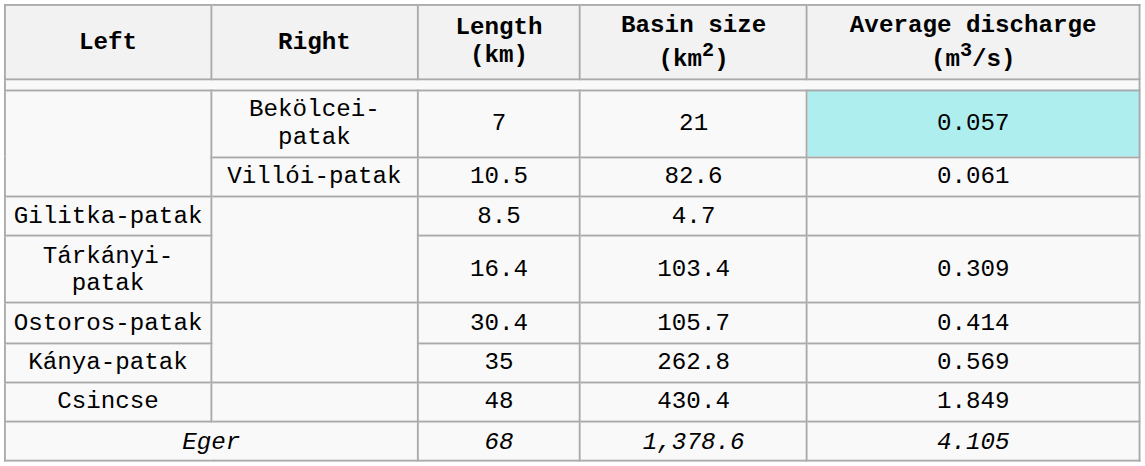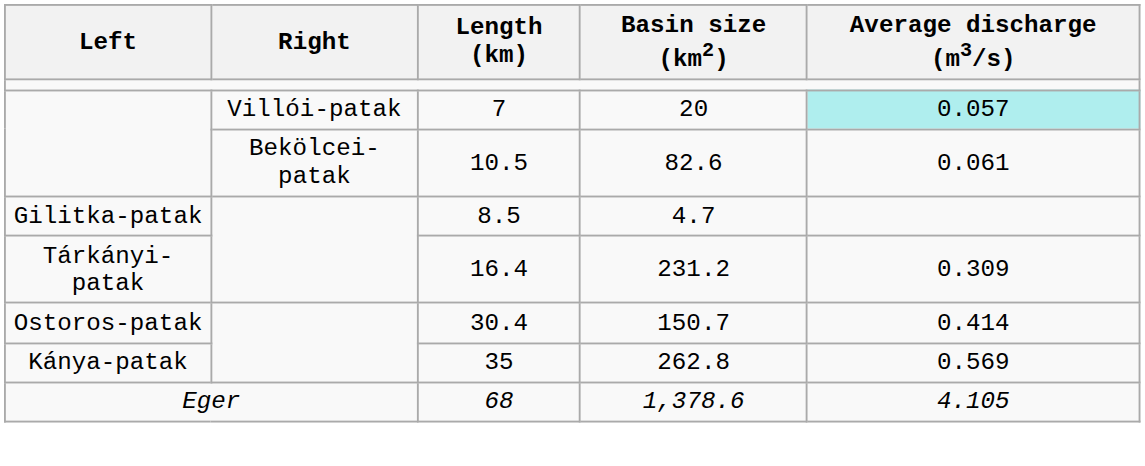7 | Right: Bekölcei-patak -> Villói-patak
7 | Basin size (km2): 21 -> 20
10.5 | Right: Villói-patak -> Bekölcei-patak
16.4 | Basin size (km2): 103.4 -> 231.2
30.4 | Basin size (km2): 105.7 -> 150.7
- row: Csincse | 48 | 430.4 | 1.849
